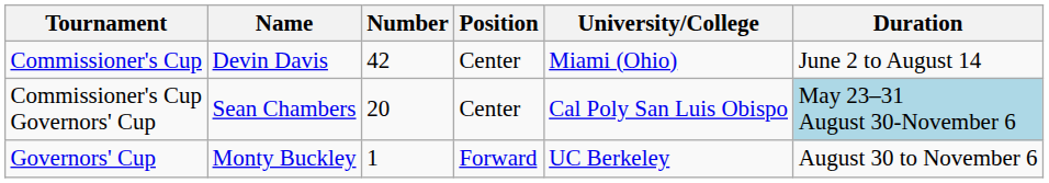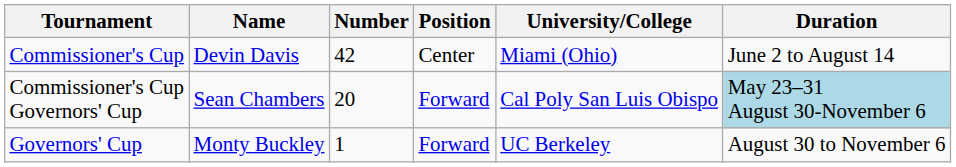Commissioner's Cup Governors' Cup | Position: Center -> Forward
